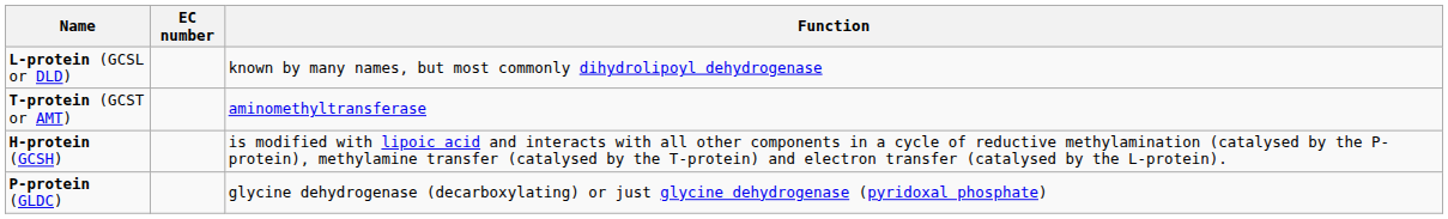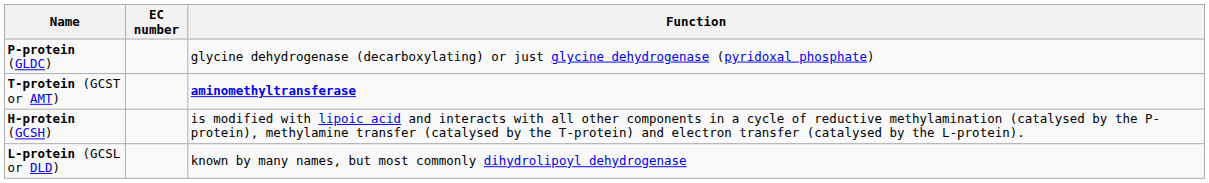rows swapped: P-protein (GLDC) <-> L-protein (GCSL or DLD)
T-protein (GCST or AMT) | Function: normal -> bold
